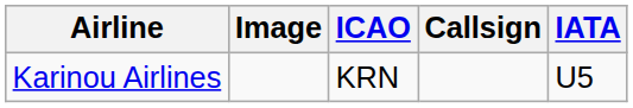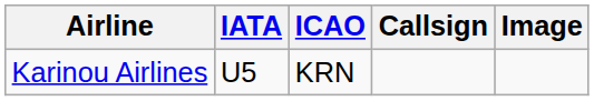columns swapped: IATA <-> Image
